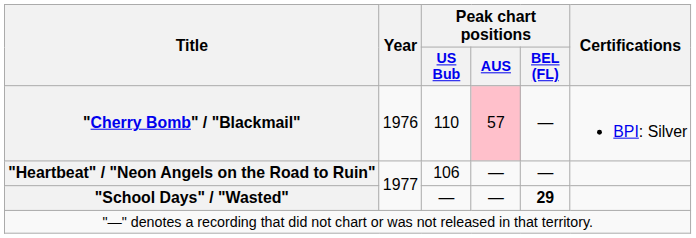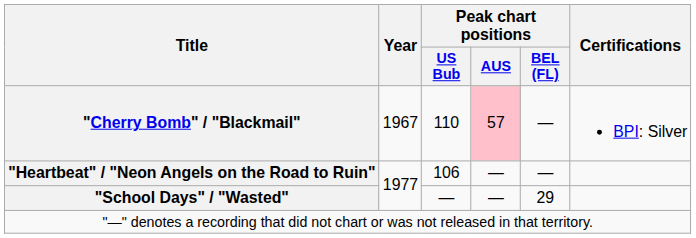"Cherry Bomb" / "Blackmail" | Year: 1976 -> 1967
"School Days" / "Wasted" | Peak chart positions / BEL (FL): bold -> normal
